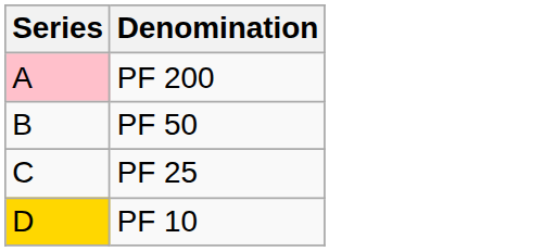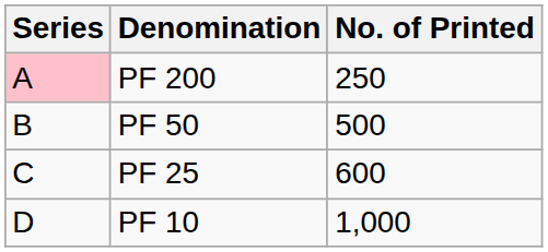+ column: No. of Printed | 250 | 500 | 600 | 1,000
PF 10 | Series: gold background -> no background
